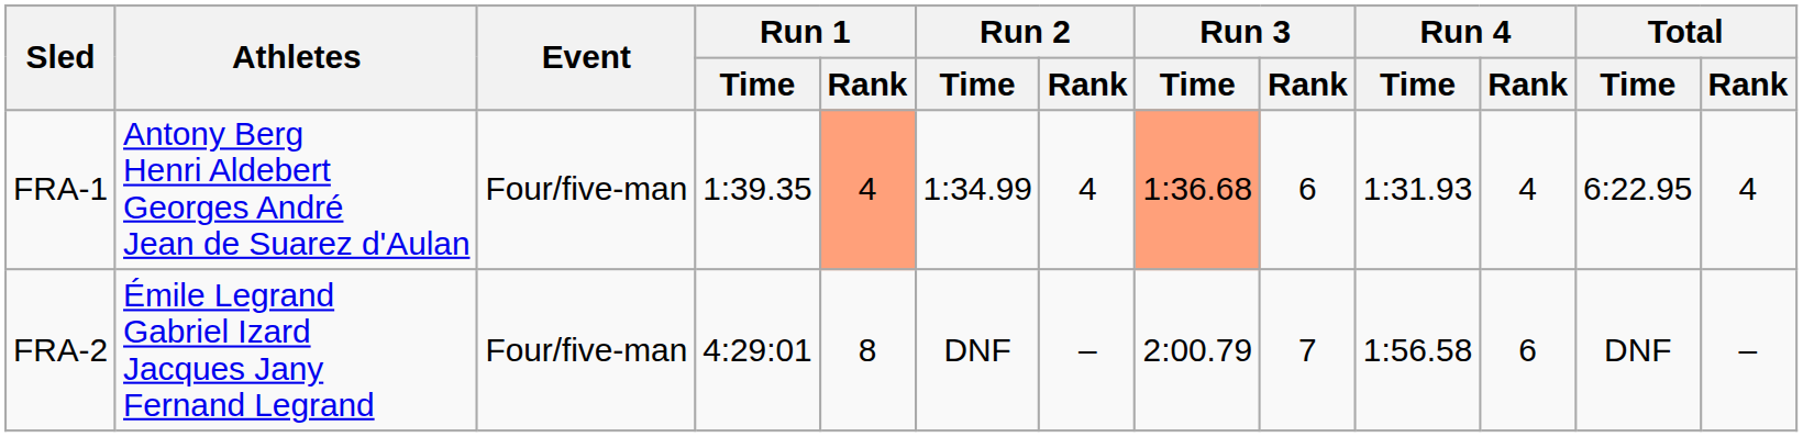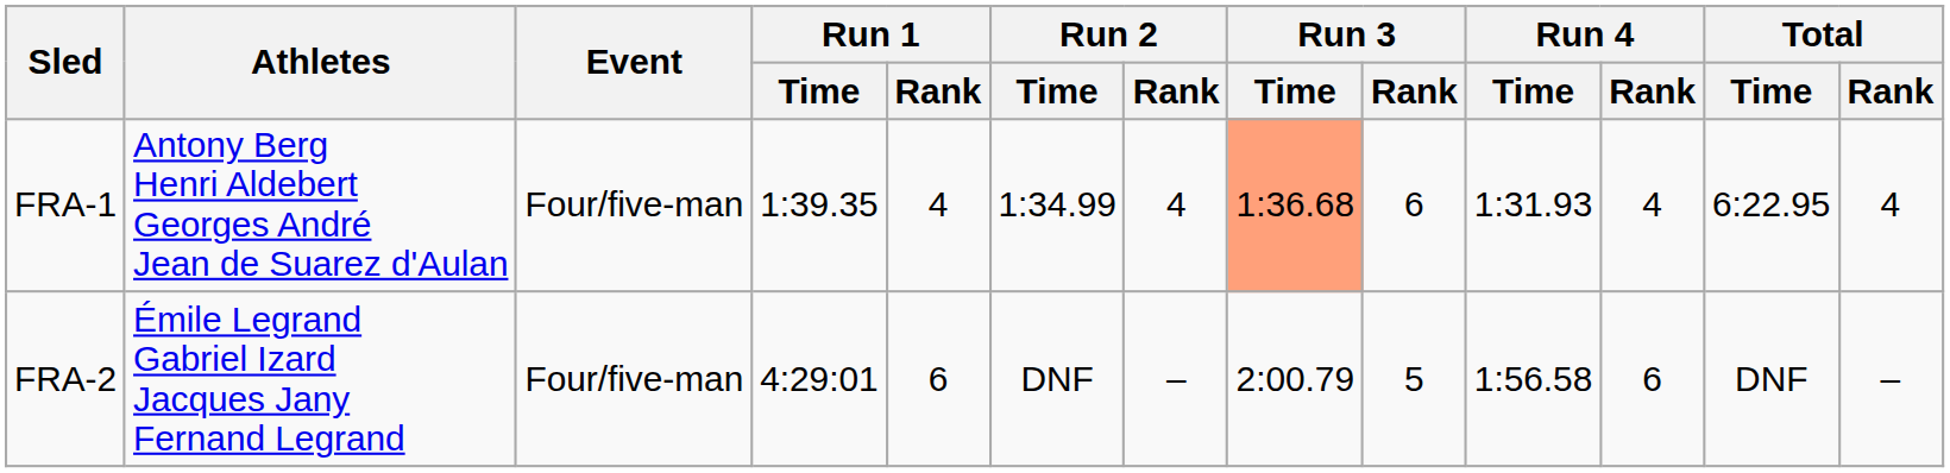FRA-1 | Run 1 / Rank: lightsalmon background -> no background
FRA-2 | Run 1 / Rank: 8 -> 6
FRA-2 | Run 3 / Rank: 7 -> 5
